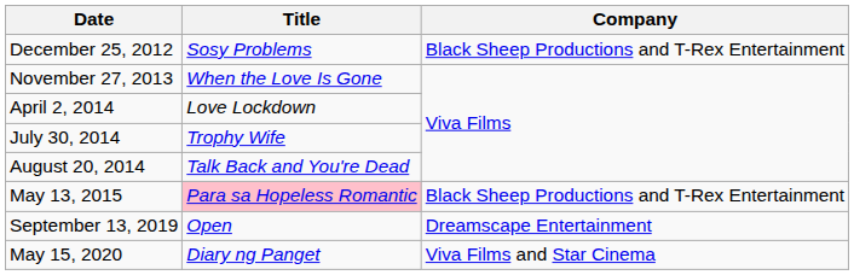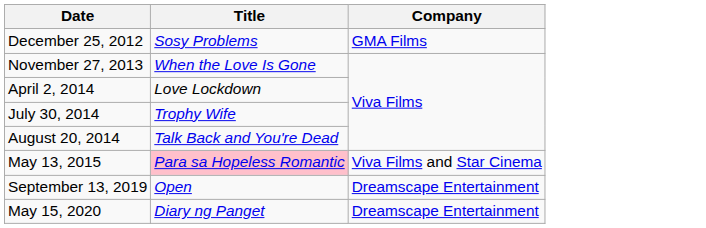December 25, 2012 | Company: Black Sheep Productions and T-Rex Entertainment -> GMA Films
May 13, 2015 | Company: Black Sheep Productions and T-Rex Entertainment -> Viva Films and Star Cinema
May 15, 2020 | Company: Viva Films and Star Cinema -> Dreamscape Entertainment
